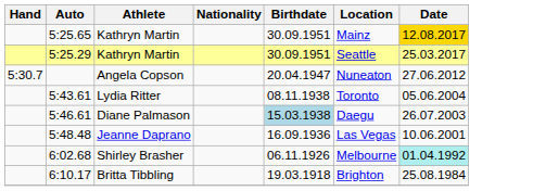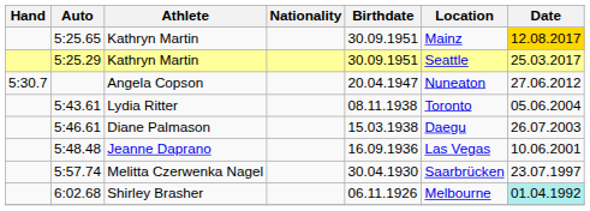5:46.61 | Birthdate: lightblue background -> no background
+ row: 5:57.74 | Melitta Czerwenka Nagel | 30.04.1930 | Saarbrücken | 23.07.1997
- row: 6:10.17 | Britta Tibbling | 19.03.1918 | Brighton | 25.08.1984
